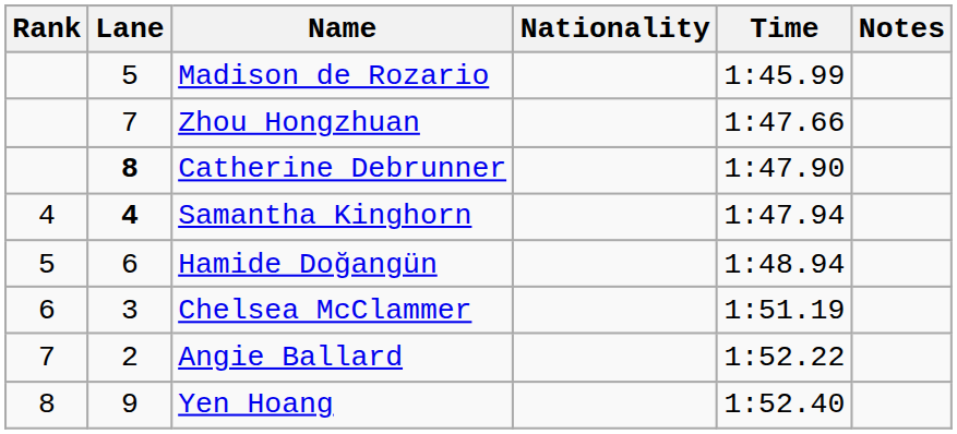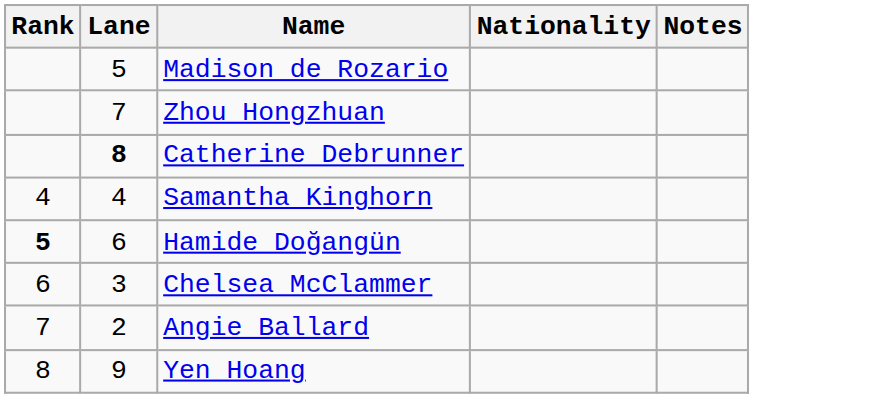- column: Time | 1:45.99 | 1:47.66 | 1:47.90 | 1:47.94 | 1:48.94 | 1:51.19 | 1:52.22 | 1:52.40
Samantha Kinghorn | Lane: bold -> normal
Hamide Doğangün | Rank: normal -> bold
